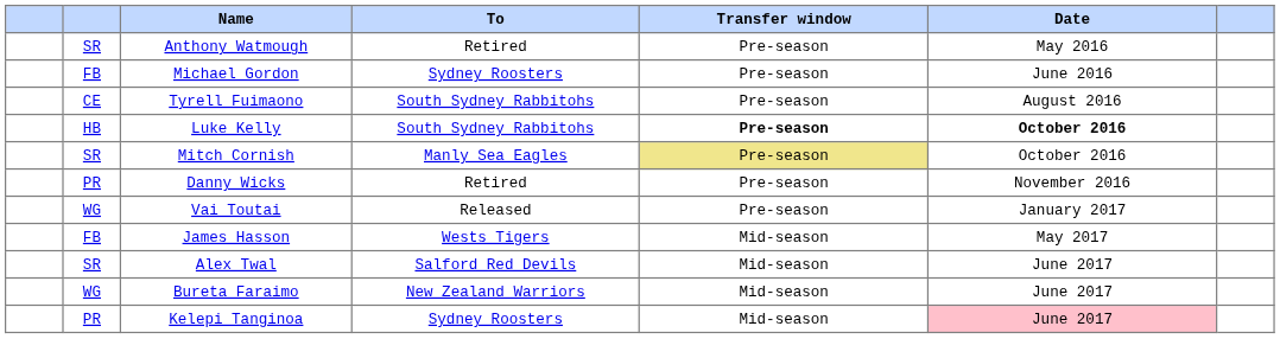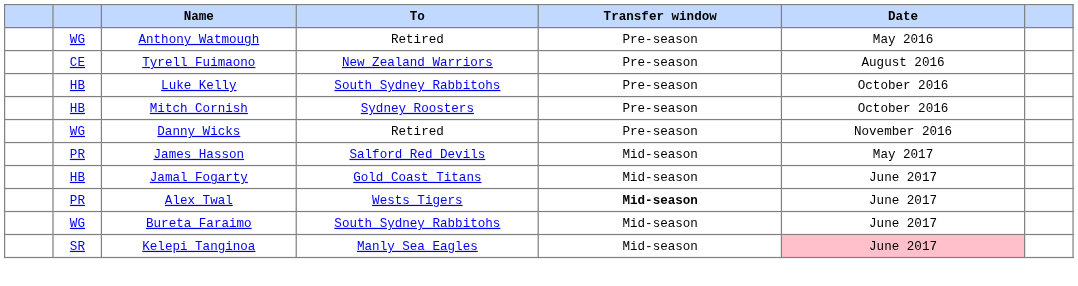Anthony Watmough | column 2: SR -> WG
- row: FB | Michael Gordon | Sydney Roosters | Pre-season | June 2016
Tyrell Fuimaono | To: South Sydney Rabbitohs -> New Zealand Warriors
Luke Kelly | Transfer window: bold -> normal
Luke Kelly | Date: bold -> normal
Mitch Cornish | column 2: SR -> HB
Mitch Cornish | To: Manly Sea Eagles -> Sydney Roosters
Mitch Cornish | Transfer window: khaki background -> no background
Danny Wicks | column 2: PR -> WG
- row: WG | Vai Toutai | Released | Pre-season | January 2017
James Hasson | column 2: FB -> PR
James Hasson | To: Wests Tigers -> Salford Red Devils
+ row: HB | Jamal Fogarty | Gold Coast Titans | Mid-season | June 2017
Alex Twal | column 2: SR -> PR
Alex Twal | To: Salford Red Devils -> Wests Tigers
Alex Twal | Transfer window: normal -> bold
Bureta Faraimo | To: New Zealand Warriors -> South Sydney Rabbitohs
Kelepi Tanginoa | column 2: PR -> SR
Kelepi Tanginoa | To: Sydney Roosters -> Manly Sea Eagles
